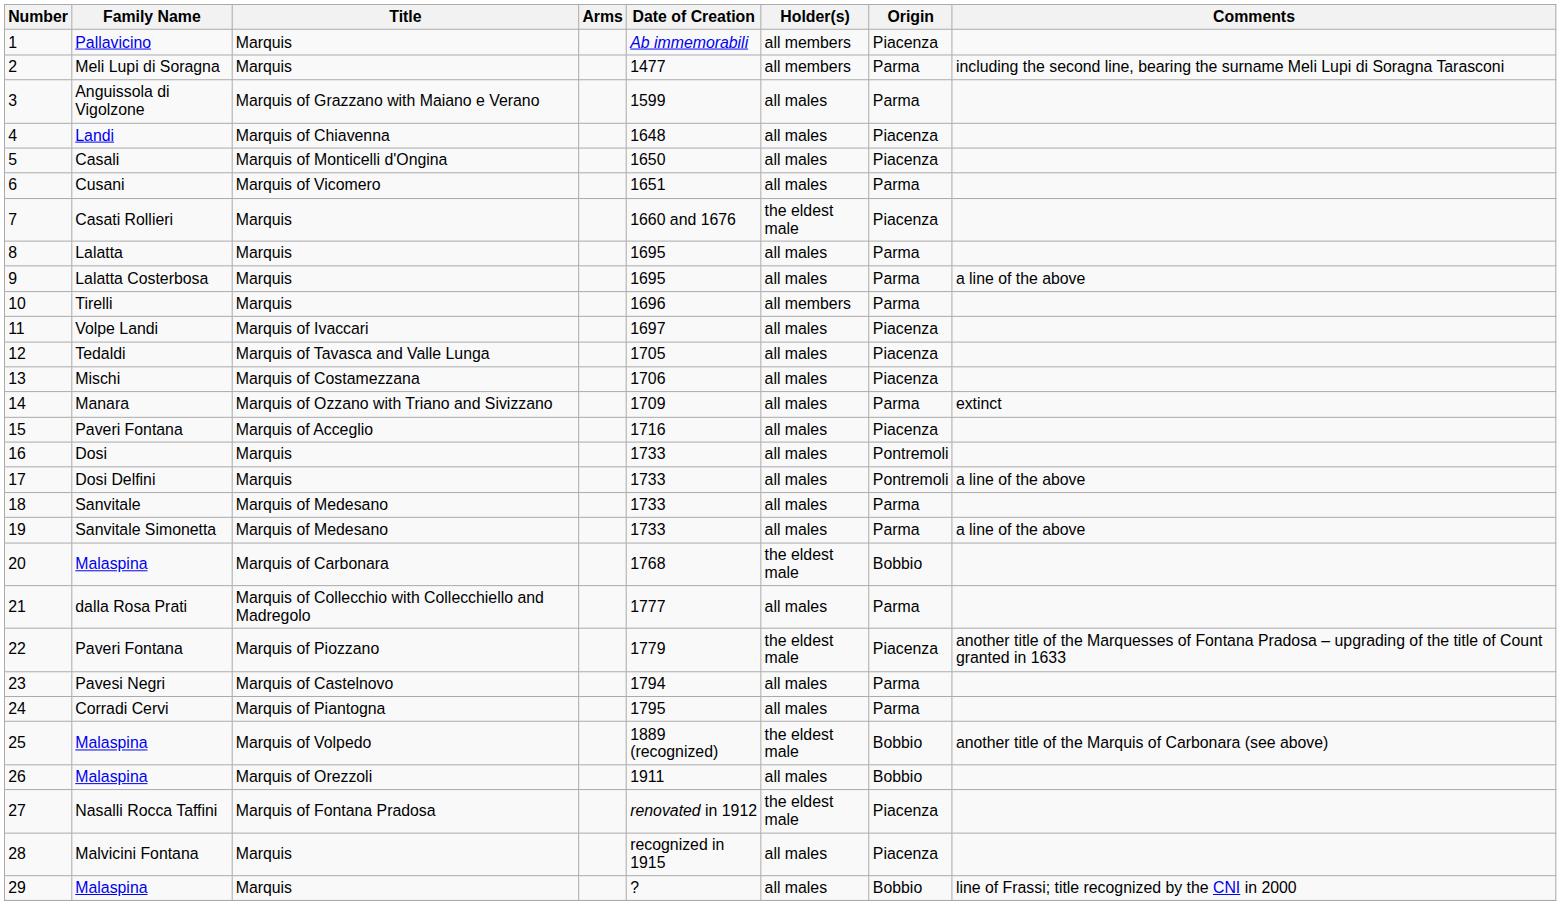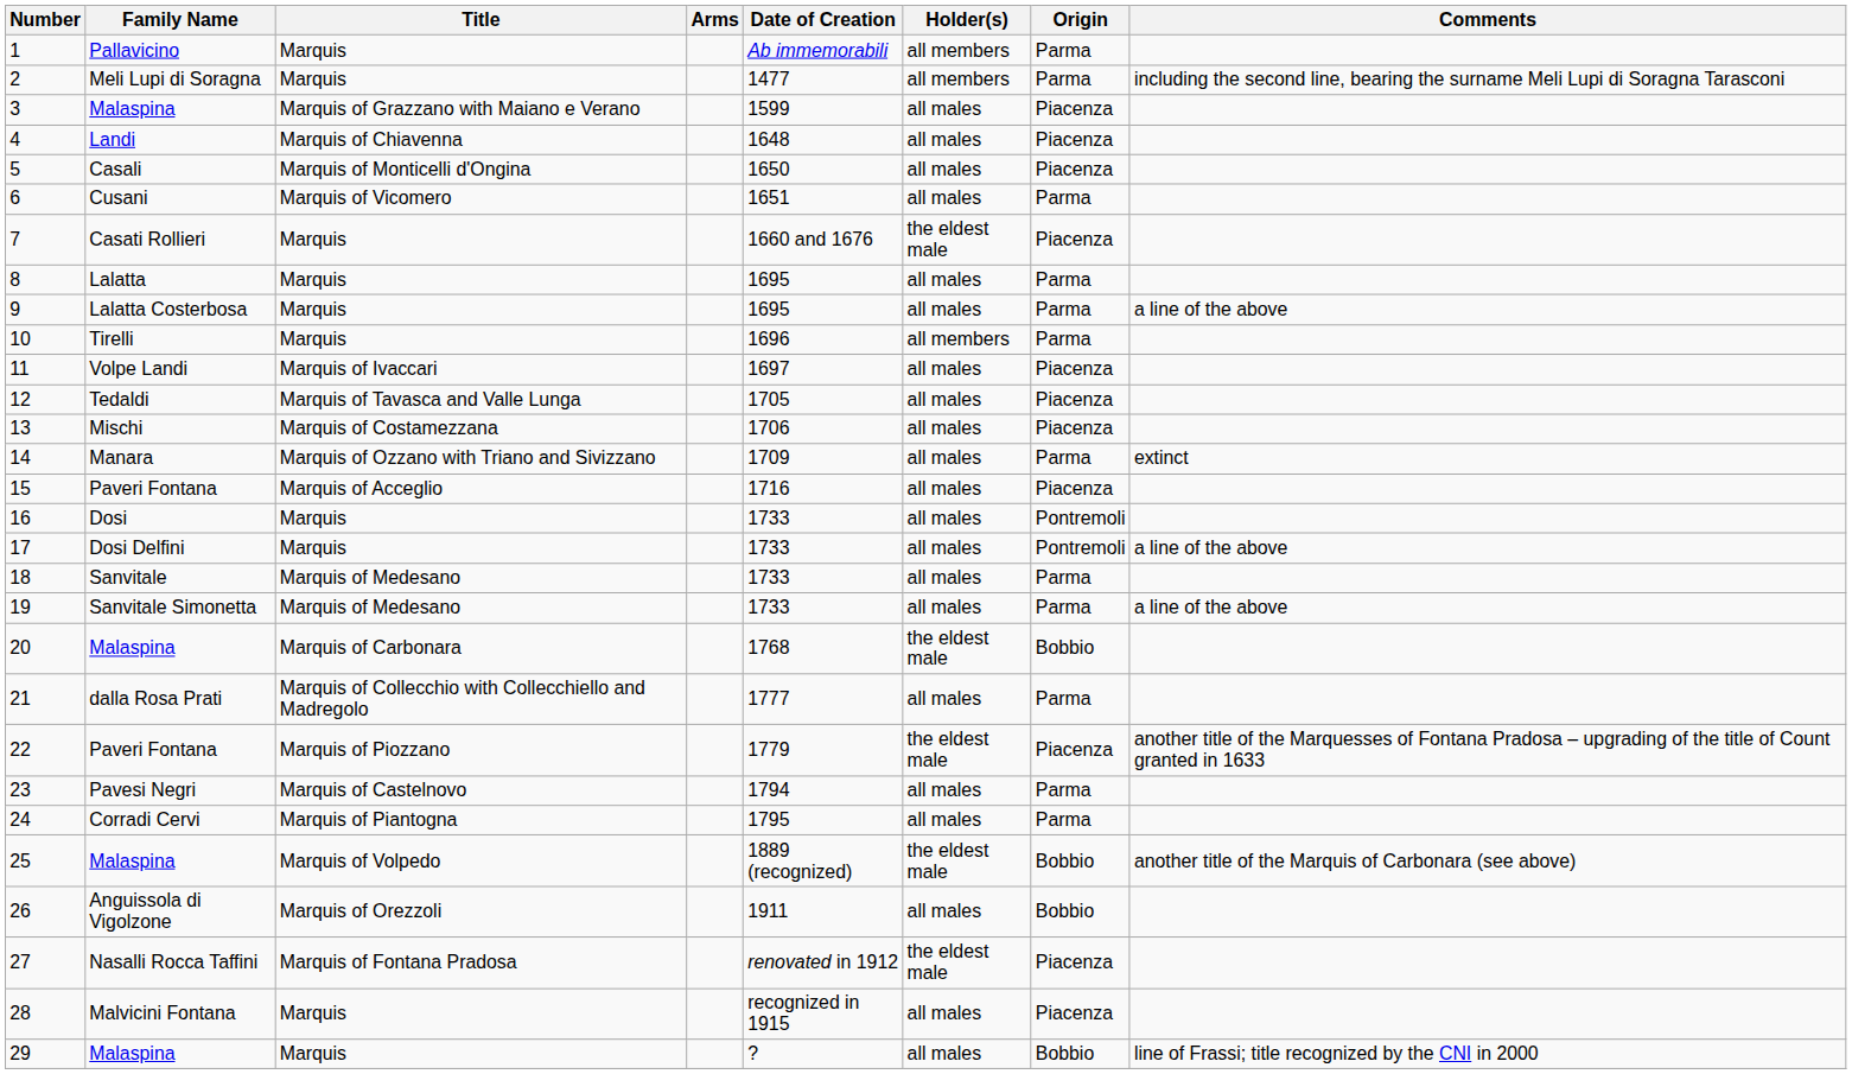1 | Origin: Piacenza -> Parma
3 | Family Name: Anguissola di Vigolzone -> Malaspina
3 | Origin: Parma -> Piacenza
26 | Family Name: Malaspina -> Anguissola di Vigolzone
